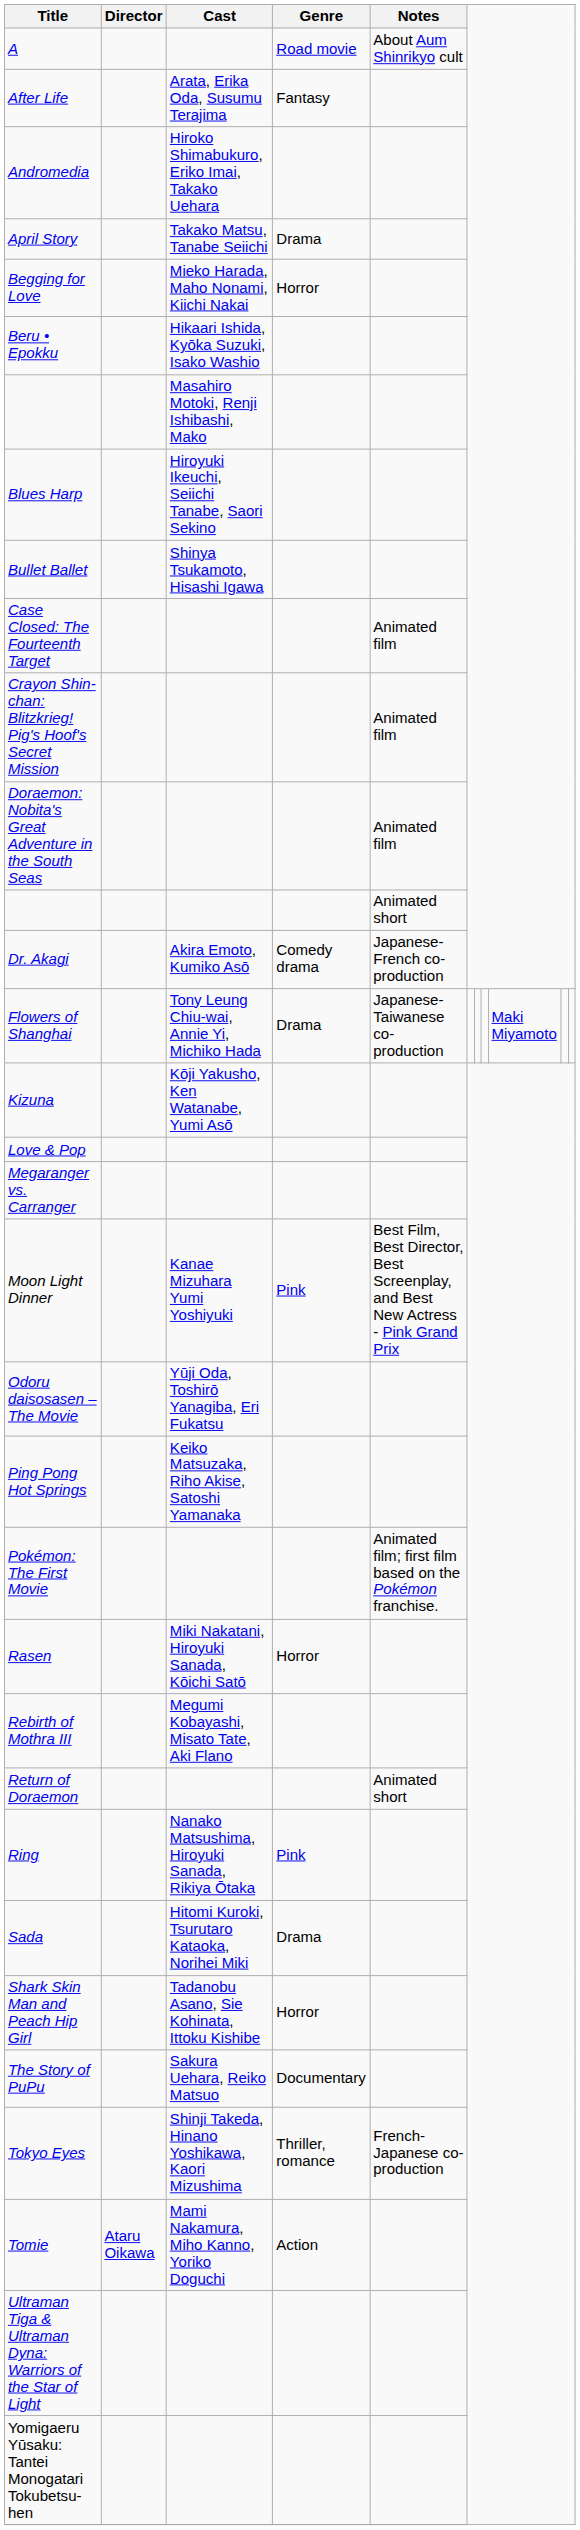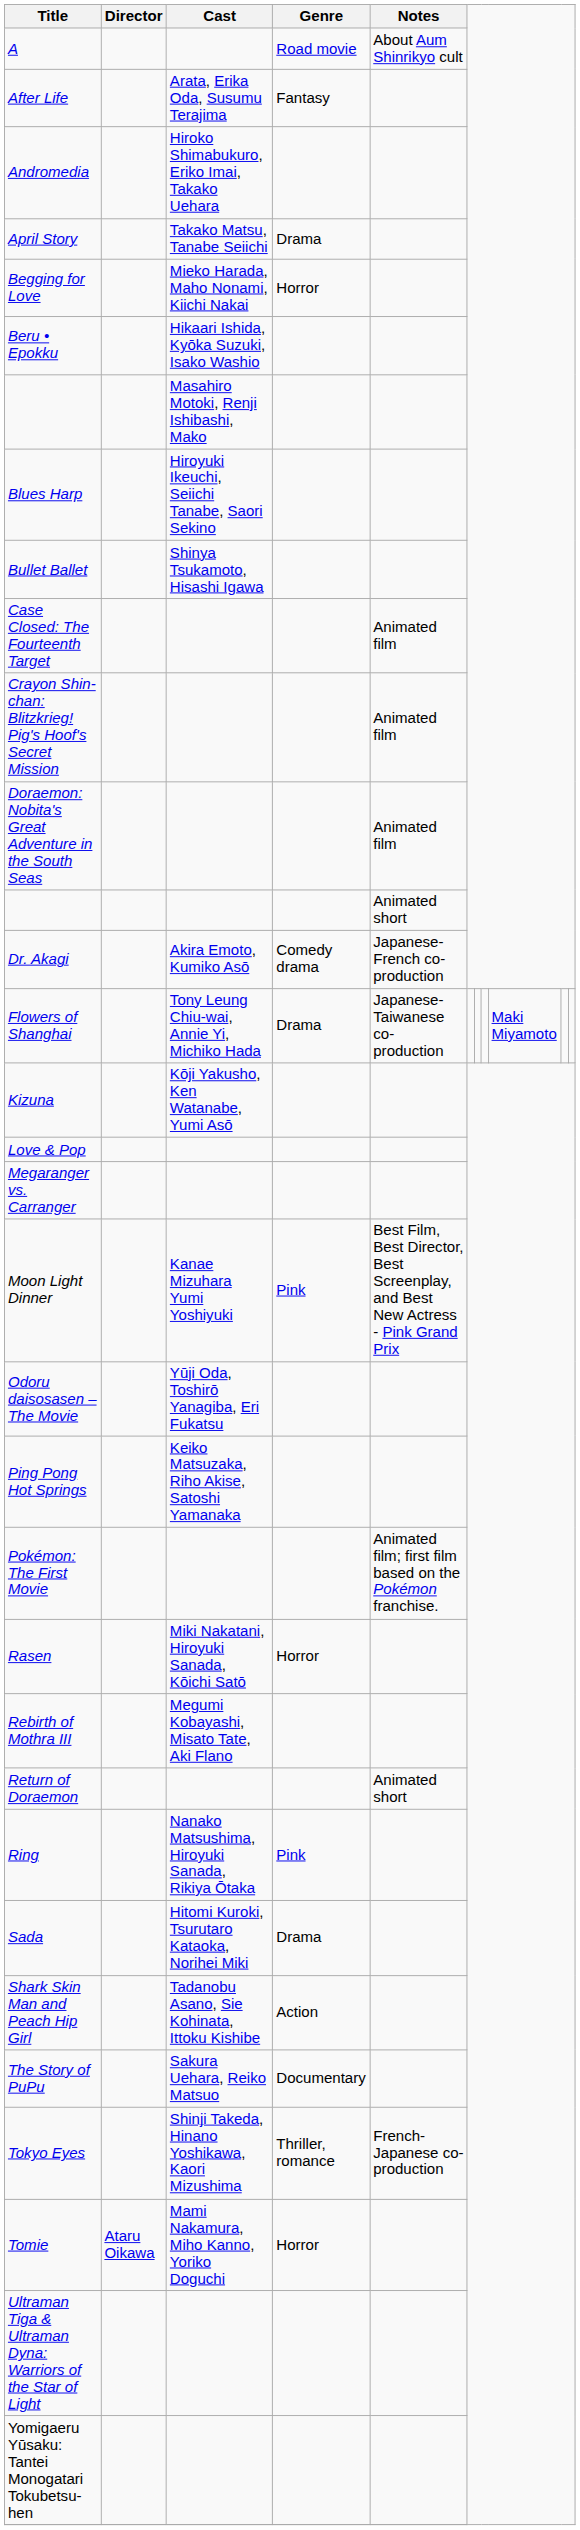Shark Skin Man and Peach Hip Girl | Genre: Horror -> Action
Tomie | Genre: Action -> Horror
